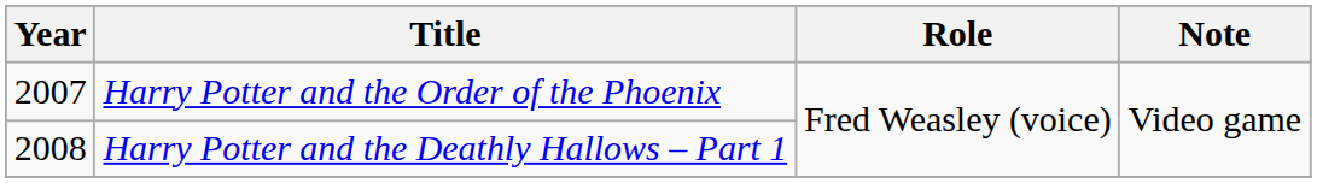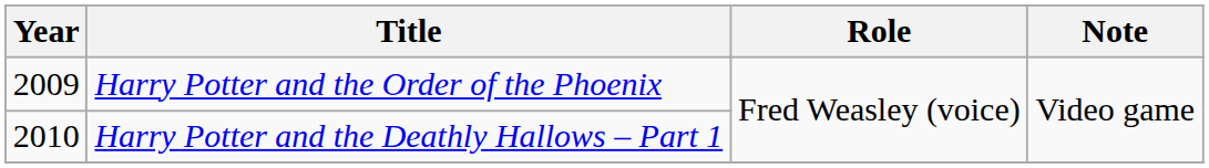Harry Potter and the Order of the Phoenix | Year: 2007 -> 2009
Harry Potter and the Deathly Hallows – Part 1 | Year: 2008 -> 2010
